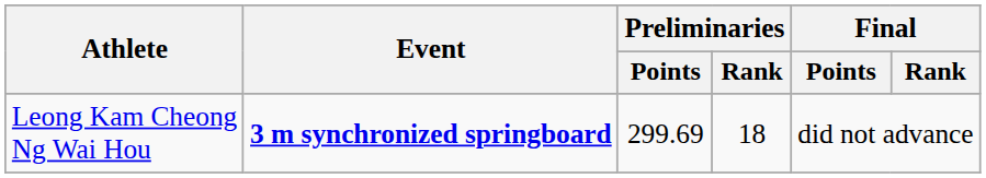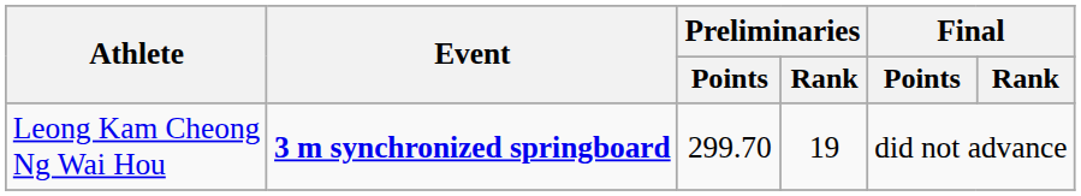Leong Kam Cheong Ng Wai Hou | Preliminaries / Points: 299.69 -> 299.70
Leong Kam Cheong Ng Wai Hou | Preliminaries / Rank: 18 -> 19
